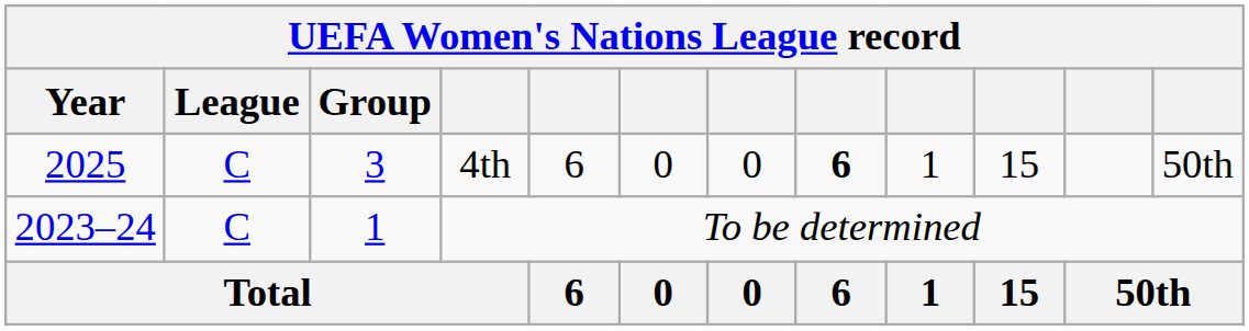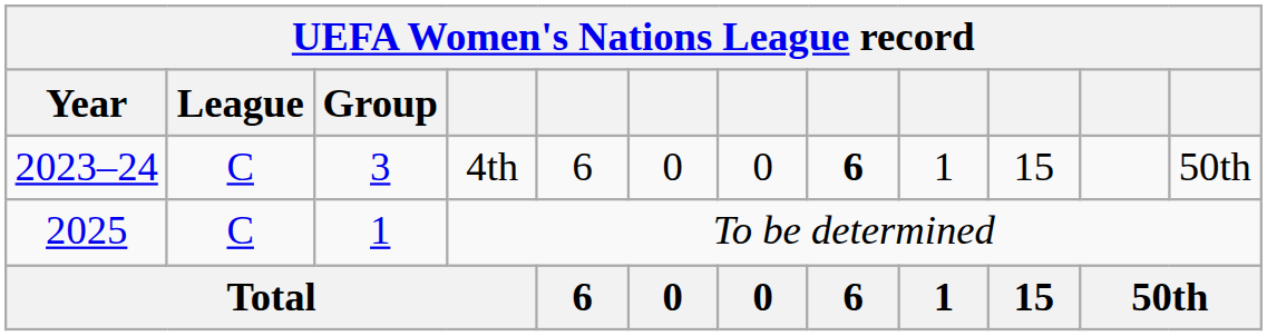4th | Year: 2025 -> 2023–24
To be determined | Year: 2023–24 -> 2025
